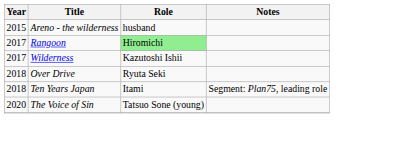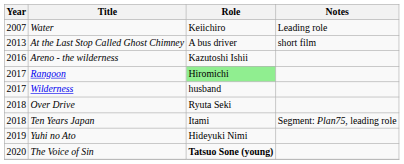+ row: 2007 | Water | Keiichiro | Leading role
+ row: 2013 | At the Last Stop Called Ghost Chimney | A bus driver | short film
Areno - the wilderness | Year: 2015 -> 2016
Areno - the wilderness | Role: husband -> Kazutoshi Ishii
Wilderness | Role: Kazutoshi Ishii -> husband
+ row: 2019 | Yuhi no Ato | Hideyuki Nimi
The Voice of Sin | Role: normal -> bold
